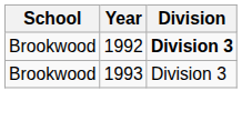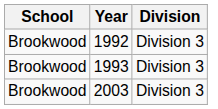1992 | Division: bold -> normal
+ row: Brookwood | 2003 | Division 3
